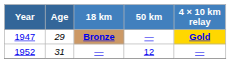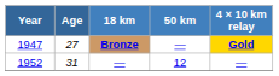Bronze | Age: 29 -> 27
